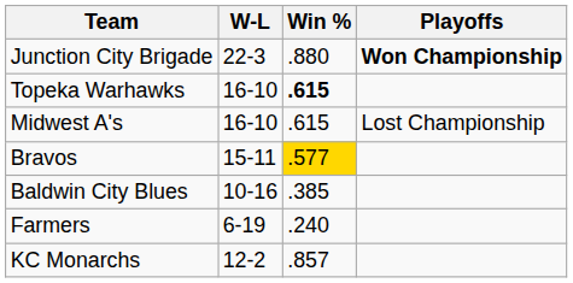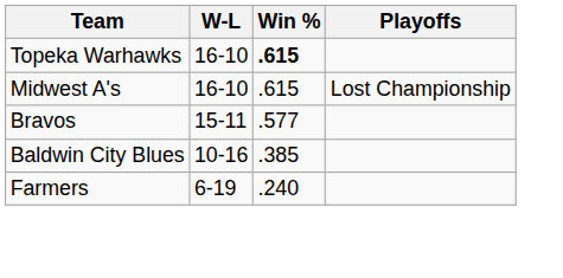- row: Junction City Brigade | 22-3 | .880 | Won Championship
Bravos | Win %: gold background -> no background
- row: KC Monarchs | 12-2 | .857
